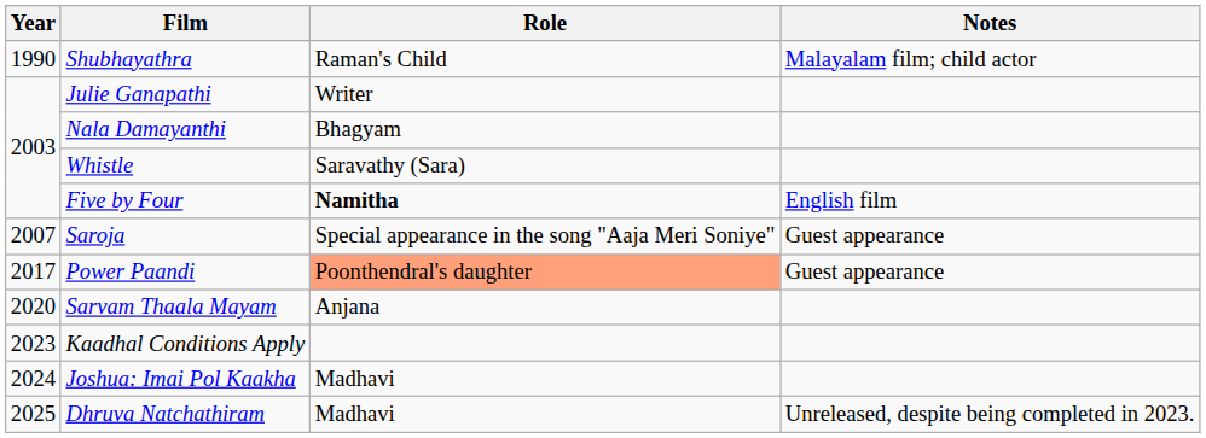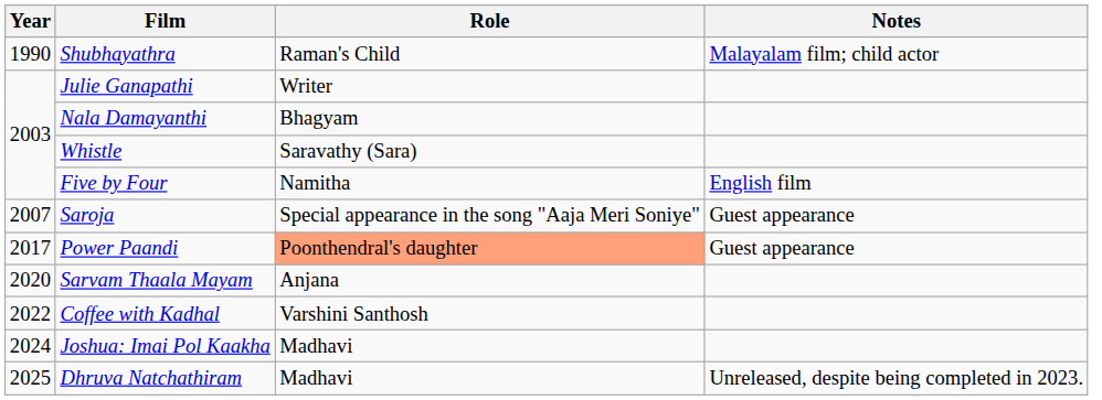Five by Four | Role: bold -> normal
+ row: 2022 | Coffee with Kadhal | Varshini Santhosh
- row: 2023 | Kaadhal Conditions Apply
